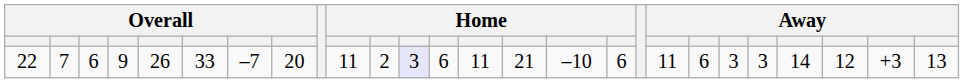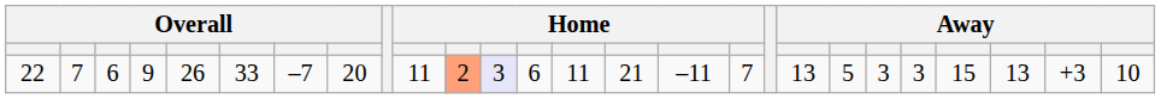22 | column 11: no background -> lightsalmon background
22 | column 16: –10 -> –11
22 | column 17: 6 -> 7
22 | column 19: 11 -> 13
22 | column 20: 6 -> 5
22 | column 23: 14 -> 15
22 | column 24: 12 -> 13
22 | column 26: 13 -> 10
